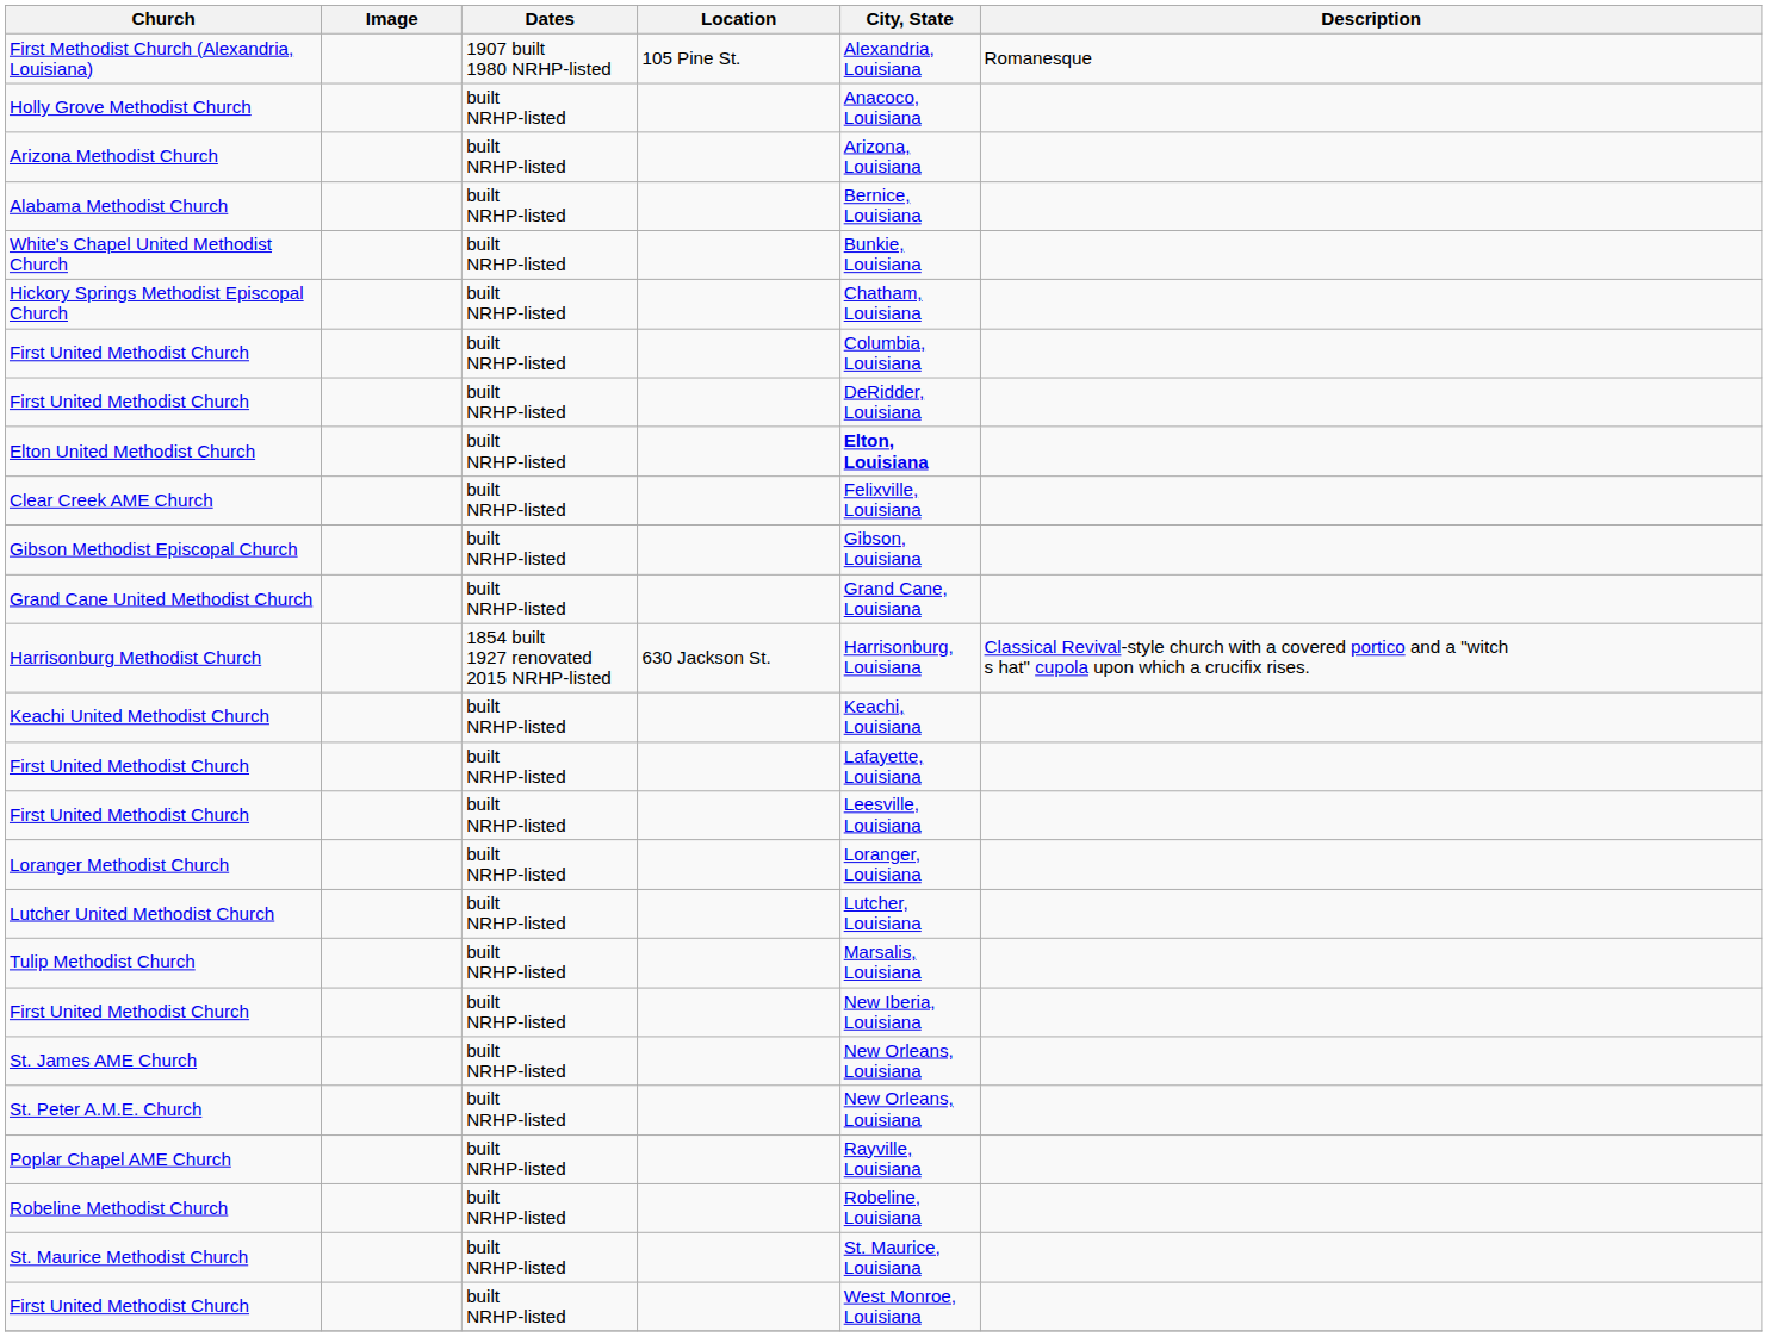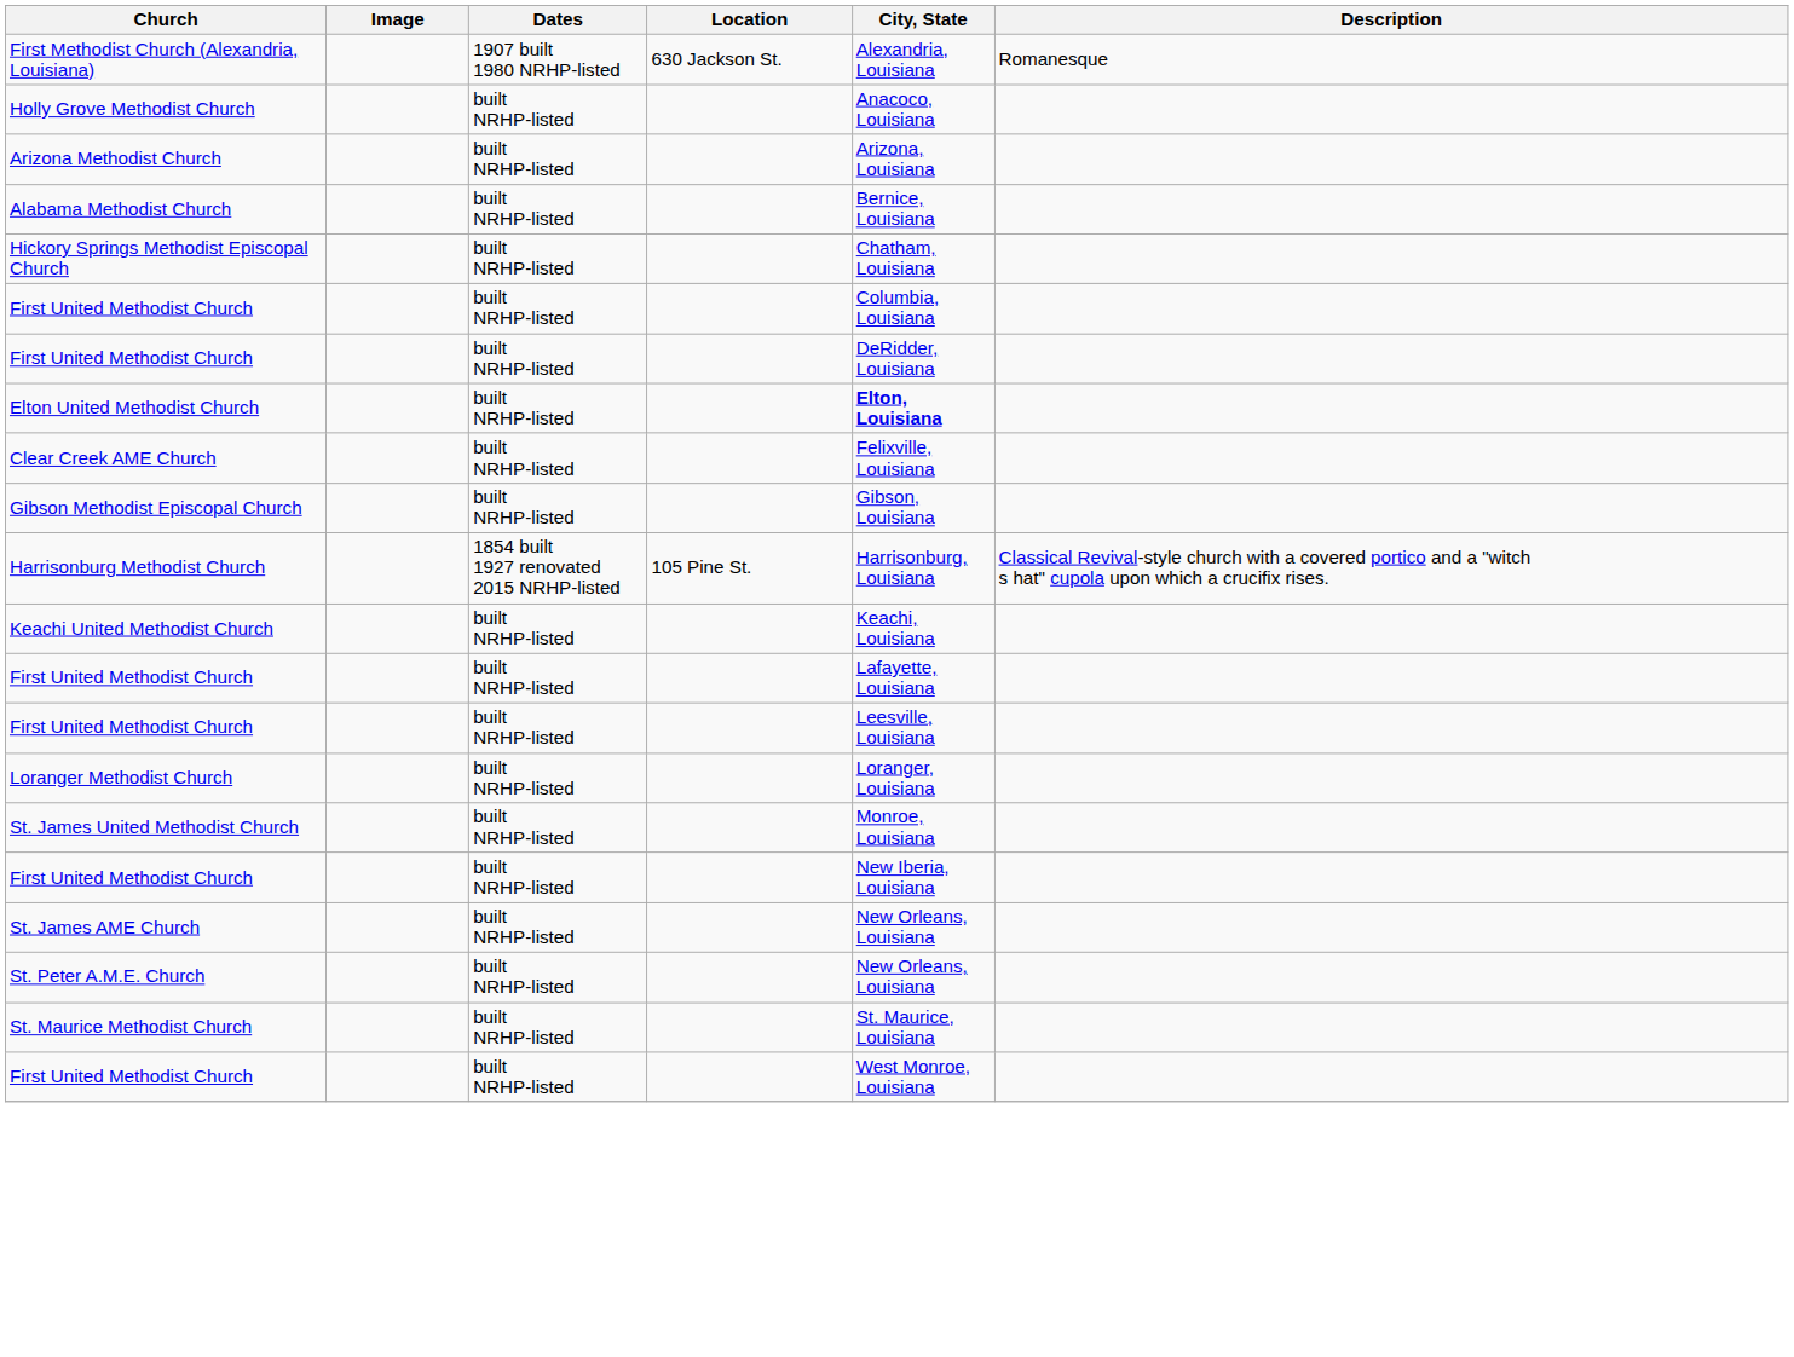First Methodist Church (Alexandria, Louisiana) | Location: 105 Pine St. -> 630 Jackson St.
- row: White's Chapel United Methodist Church | built NRHP-listed | Bunkie, Louisiana
- row: Grand Cane United Methodist Church | built NRHP-listed | Grand Cane, Louisiana
Harrisonburg Methodist Church | Location: 630 Jackson St. -> 105 Pine St.
- row: Lutcher United Methodist Church | built NRHP-listed | Lutcher, Louisiana
- row: Tulip Methodist Church | built NRHP-listed | Marsalis, Louisiana
+ row: St. James United Methodist Church | built NRHP-listed | Monroe, Louisiana
- row: Poplar Chapel AME Church | built NRHP-listed | Rayville, Louisiana
- row: Robeline Methodist Church | built NRHP-listed | Robeline, Louisiana
